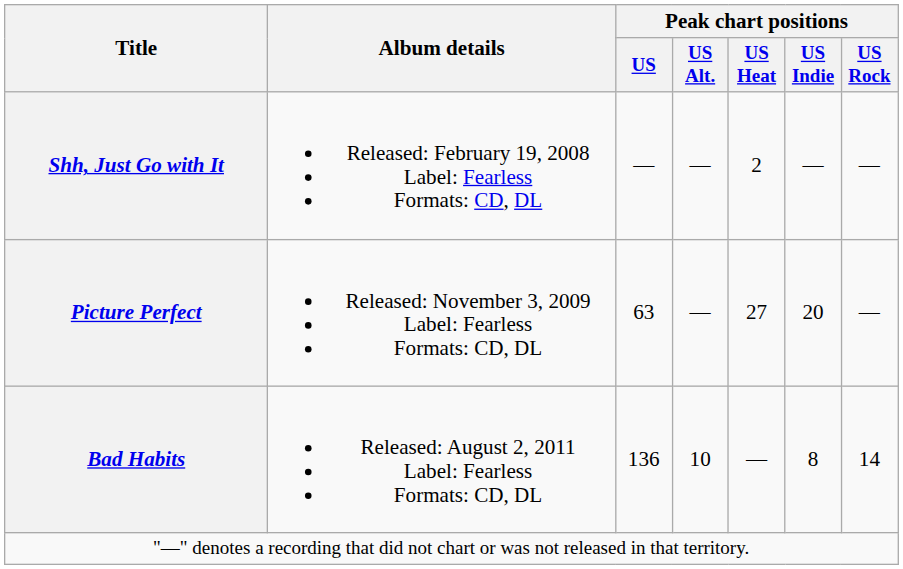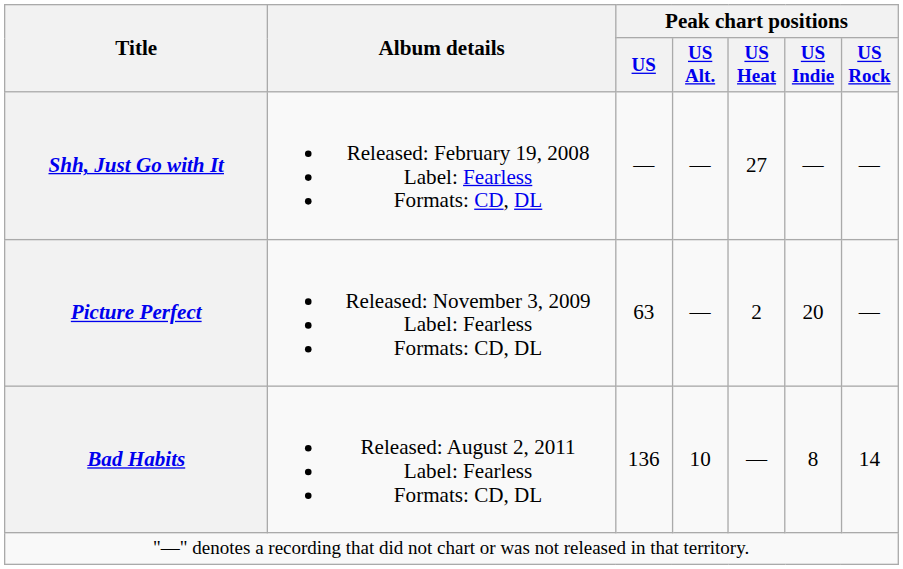Shh, Just Go with It | Peak chart positions / US Heat: 2 -> 27
Picture Perfect | Peak chart positions / US Heat: 27 -> 2
